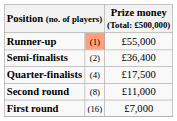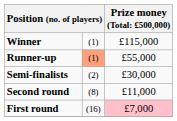+ row: Winner | (1) | £115,000
Semi-finalists | column 3: £36,400 -> £30,000
- row: Quarter-finalists | (4) | £17,500
First round | column 3: no background -> pink background
